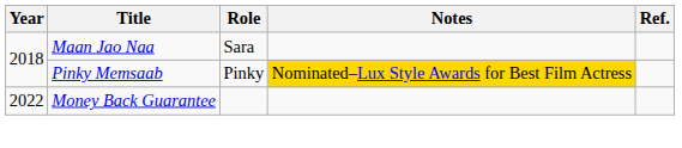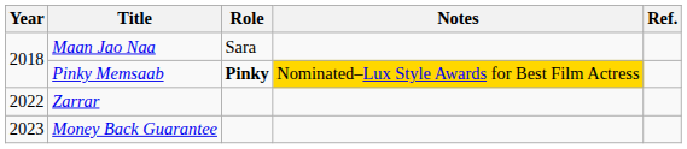Pinky Memsaab | Role: normal -> bold
+ row: 2022 | Zarrar
Money Back Guarantee | Year: 2022 -> 2023
